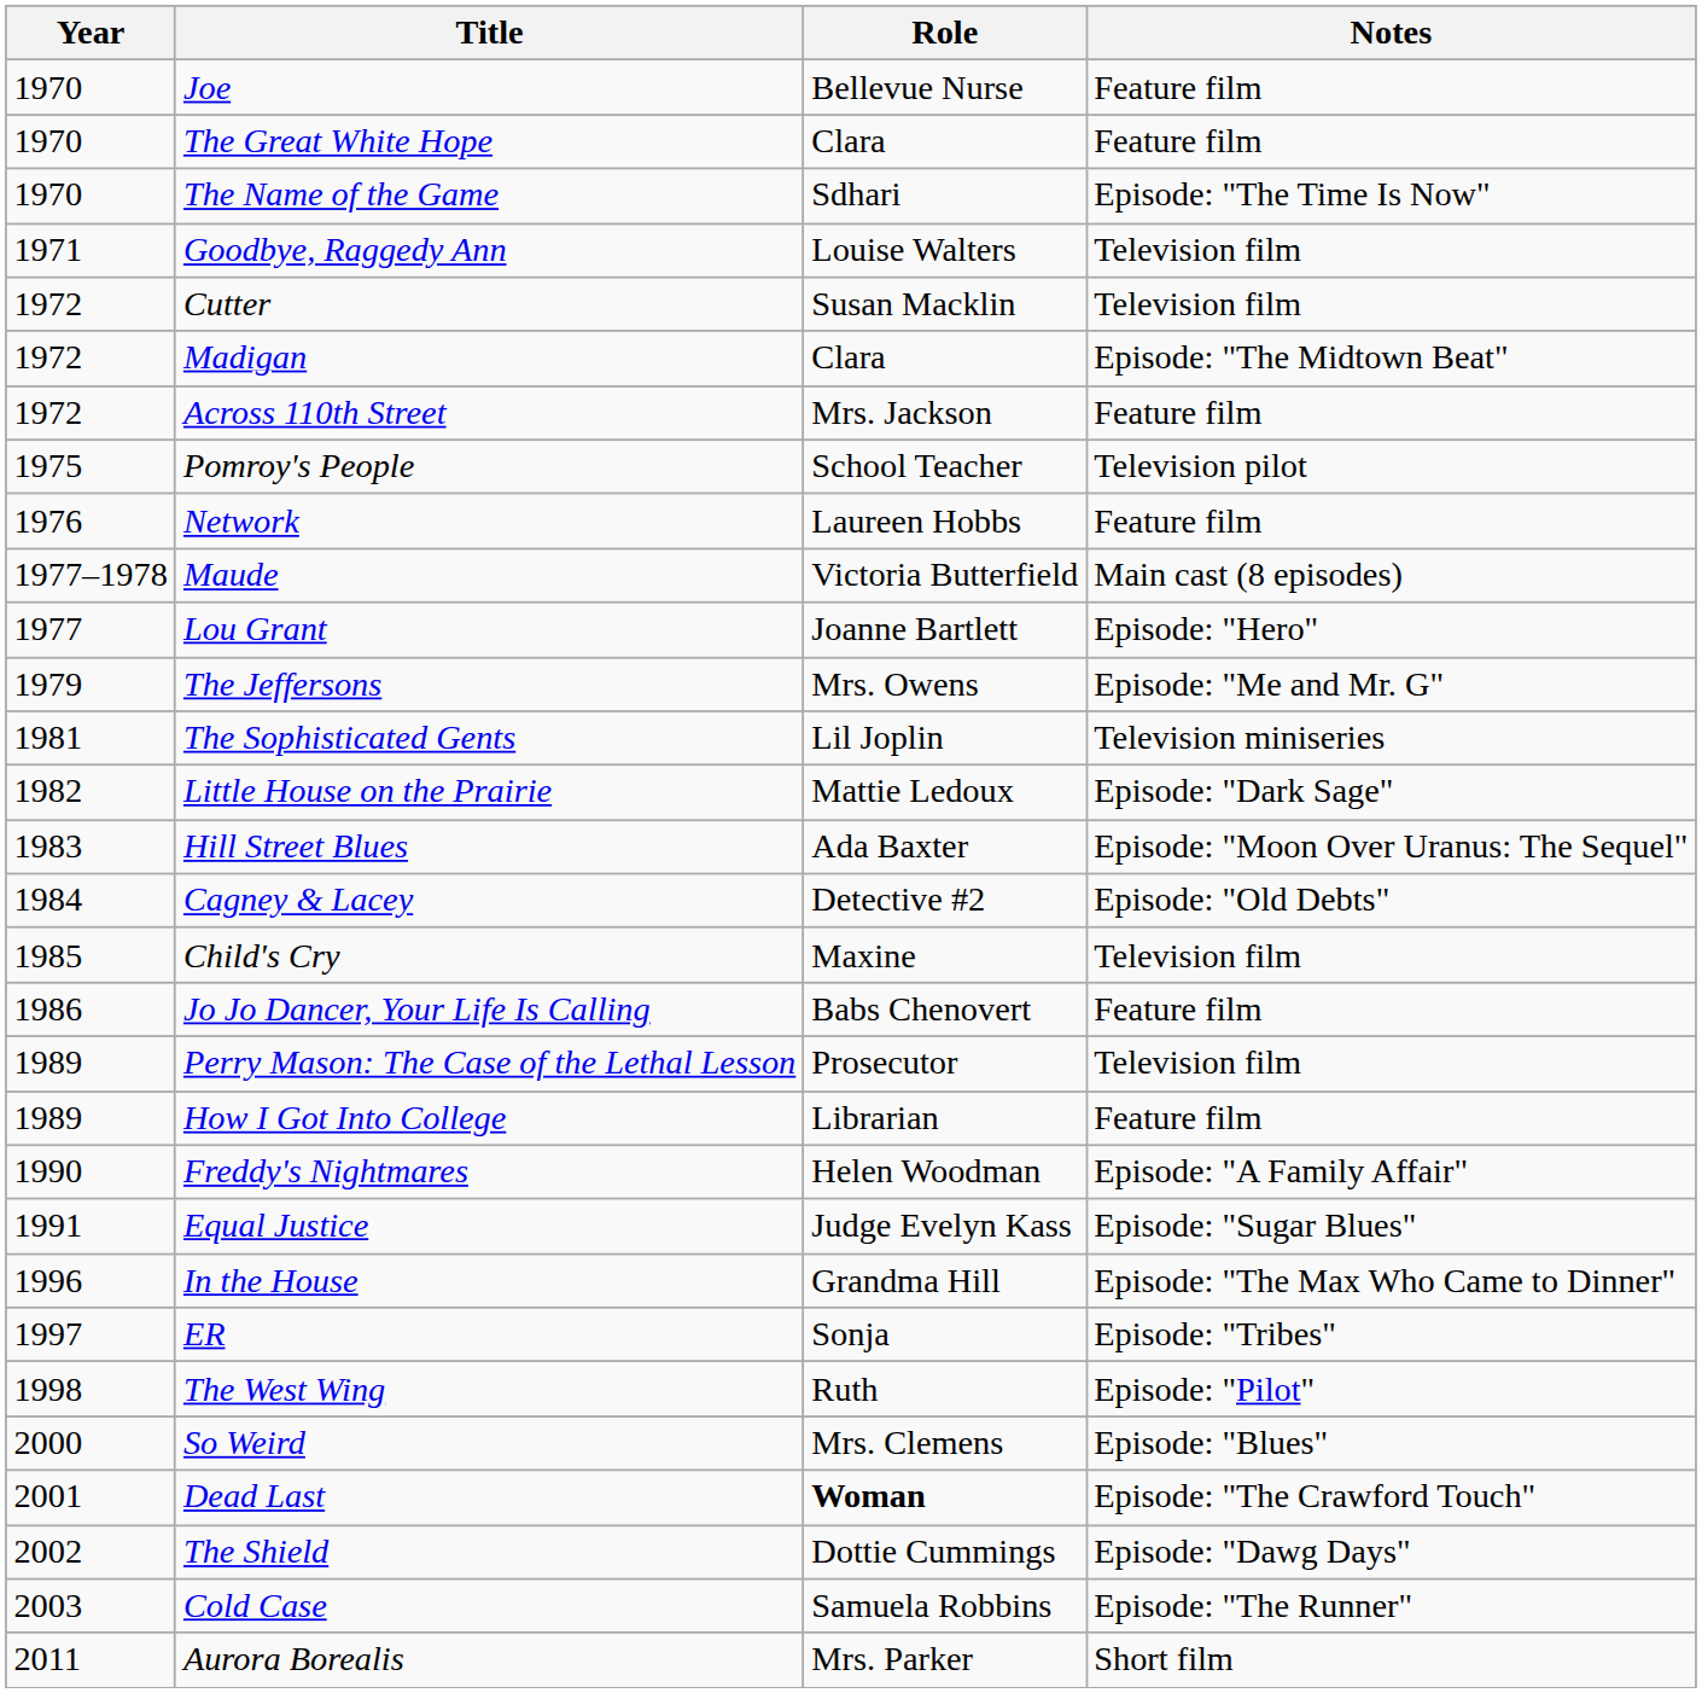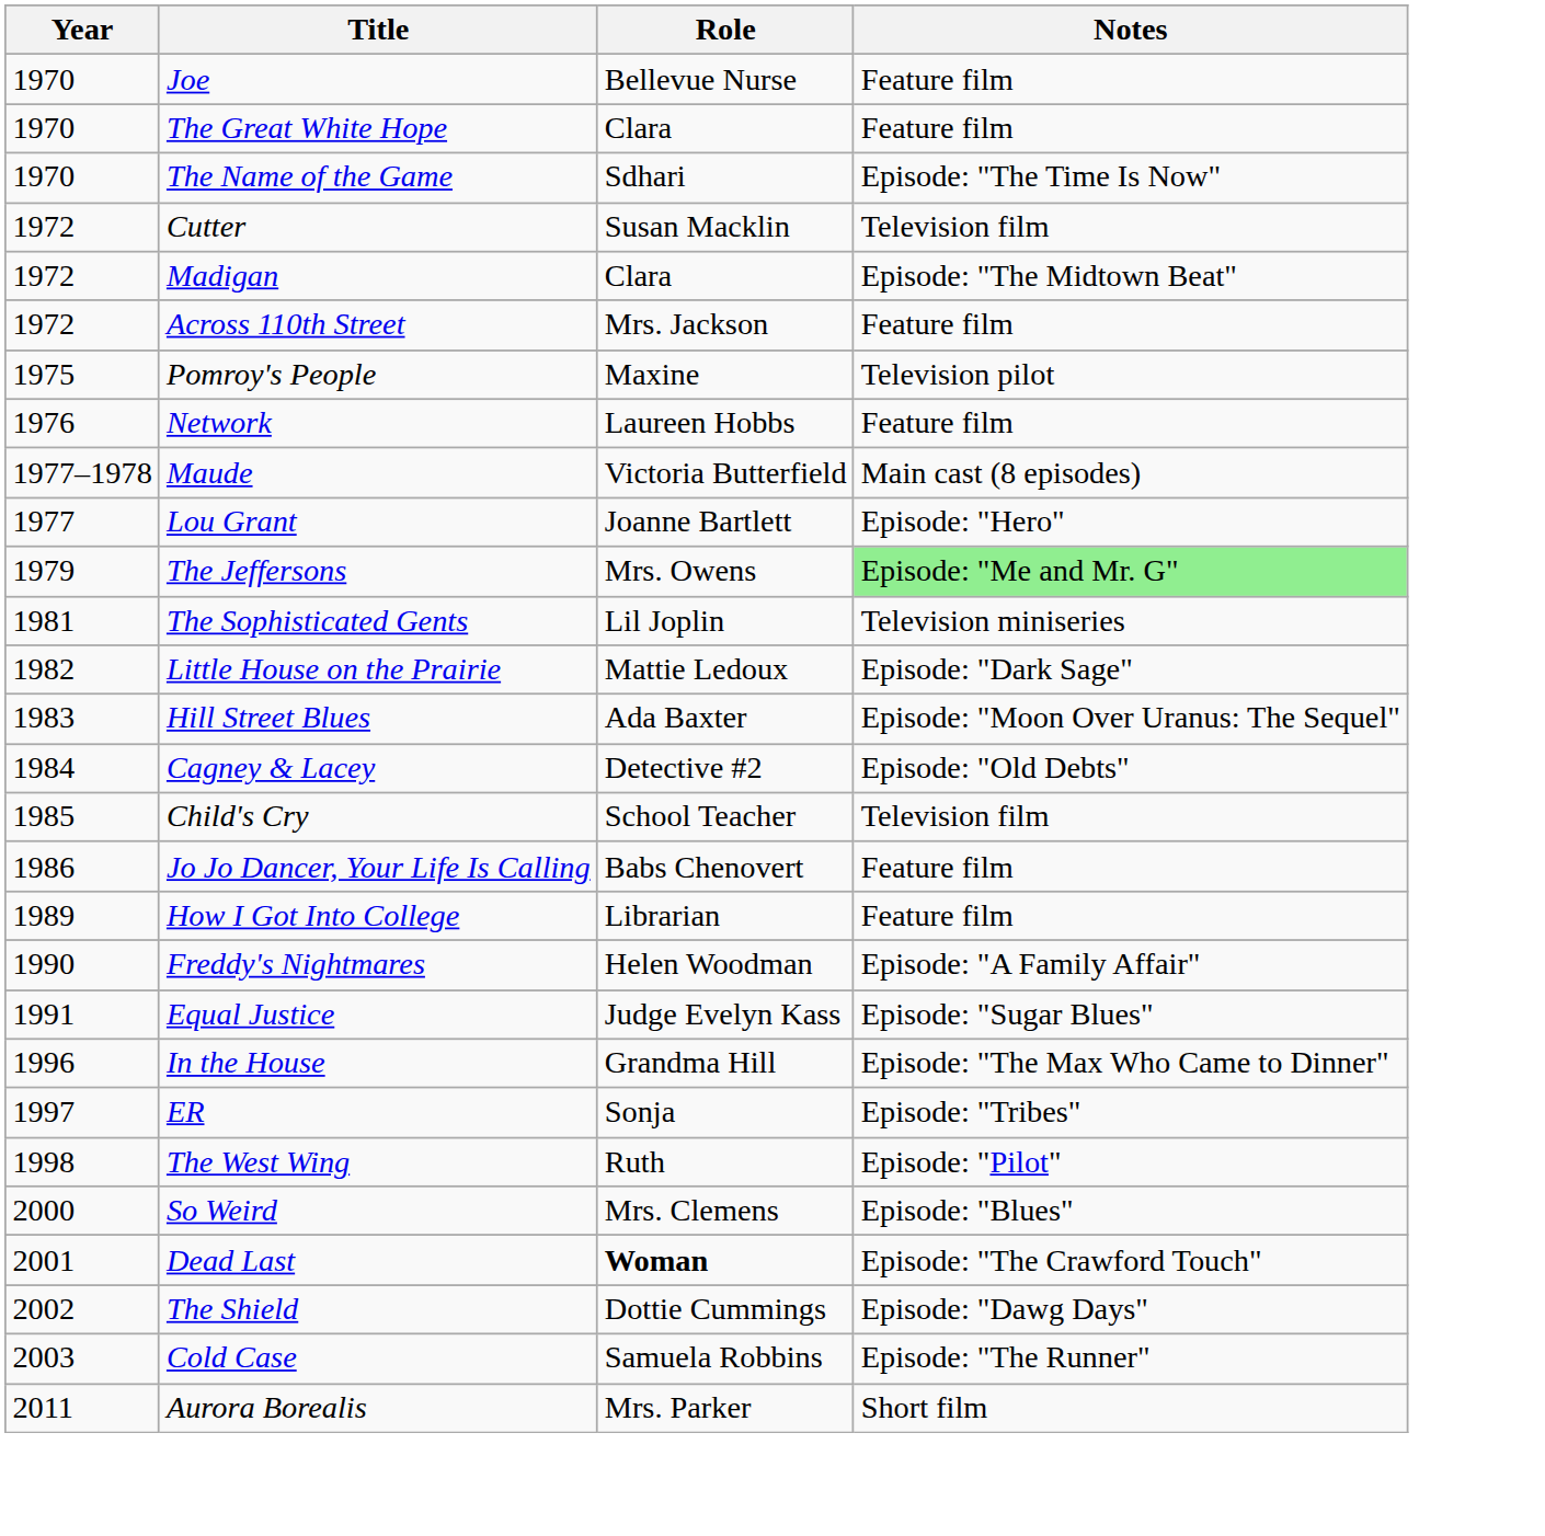- row: 1971 | Goodbye, Raggedy Ann | Louise Walters | Television film
Pomroy's People | Role: School Teacher -> Maxine
The Jeffersons | Notes: no background -> lightgreen background
Child's Cry | Role: Maxine -> School Teacher
- row: 1989 | Perry Mason: The Case of the Lethal Lesson | Prosecutor | Television film
